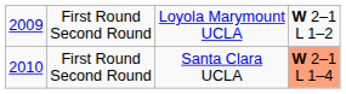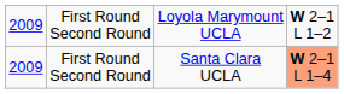First Round Second Round / Santa Clara UCLA | column 1: 2010 -> 2009
